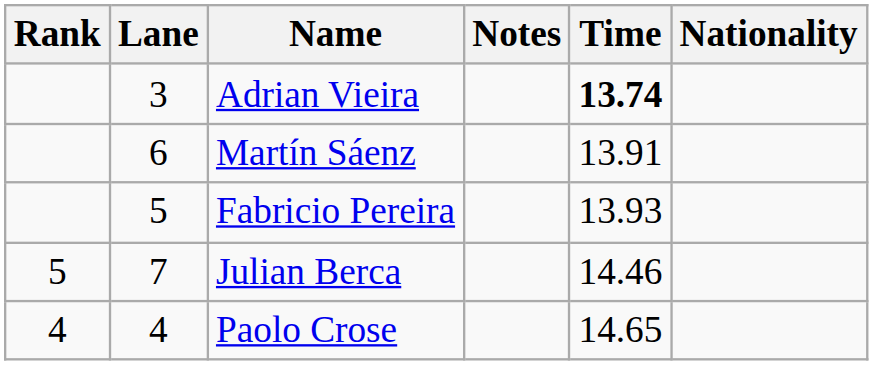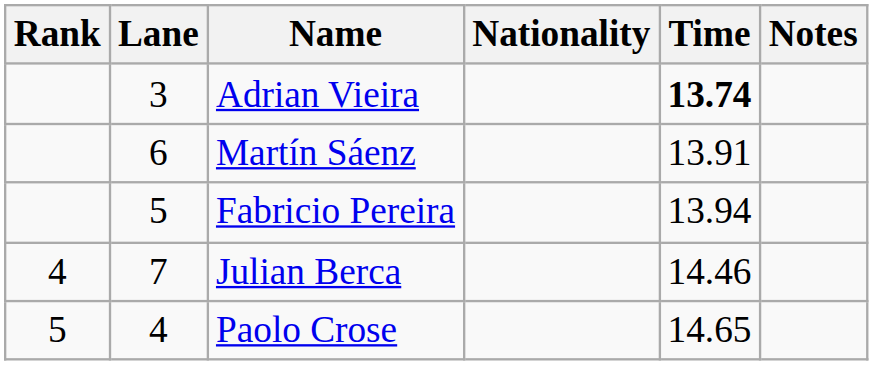columns swapped: Nationality <-> Notes
Fabricio Pereira | Time: 13.93 -> 13.94
Julian Berca | Rank: 5 -> 4
Paolo Crose | Rank: 4 -> 5
